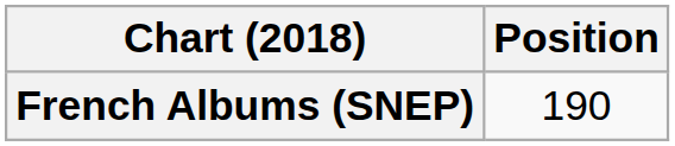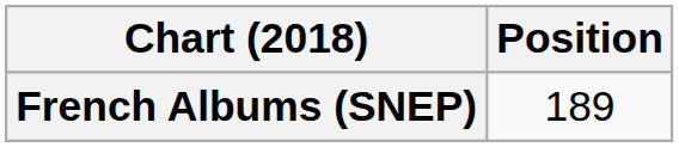French Albums (SNEP) | Position: 190 -> 189
